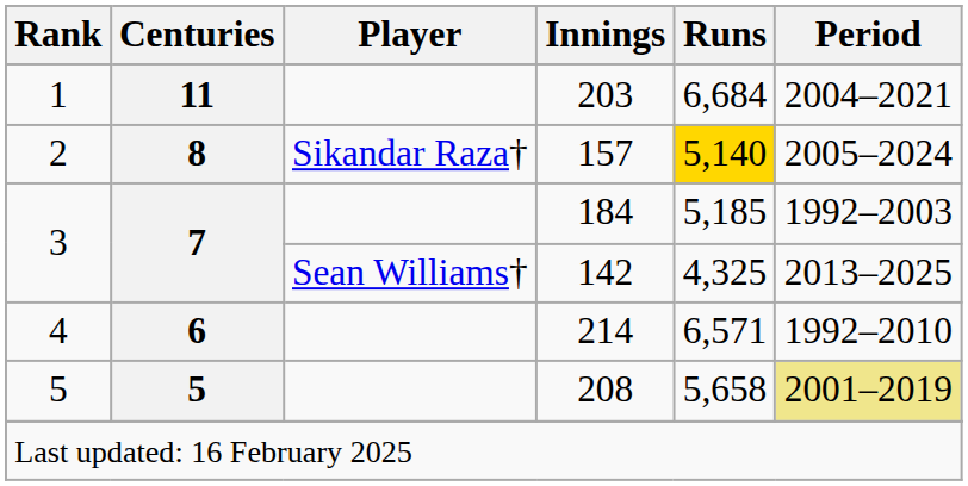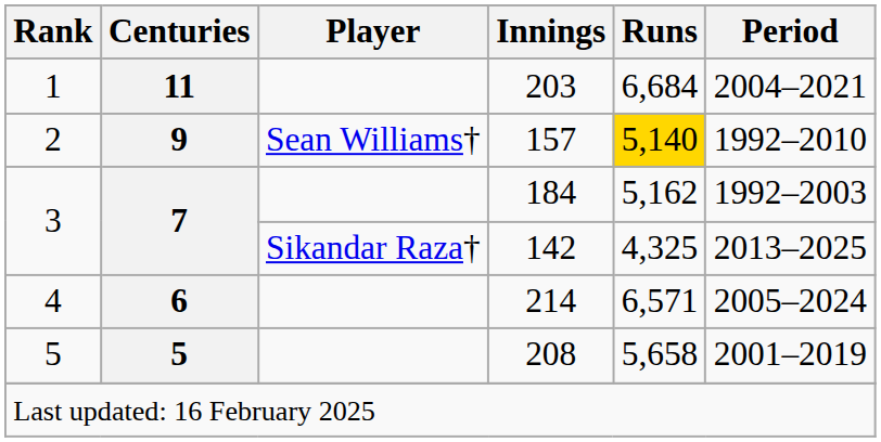157 | Centuries: 8 -> 9
157 | Player: Sikandar Raza† -> Sean Williams†
157 | Period: 2005–2024 -> 1992–2010
184 | Runs: 5,185 -> 5,162
142 | Player: Sean Williams† -> Sikandar Raza†
214 | Period: 1992–2010 -> 2005–2024
208 | Period: khaki background -> no background
